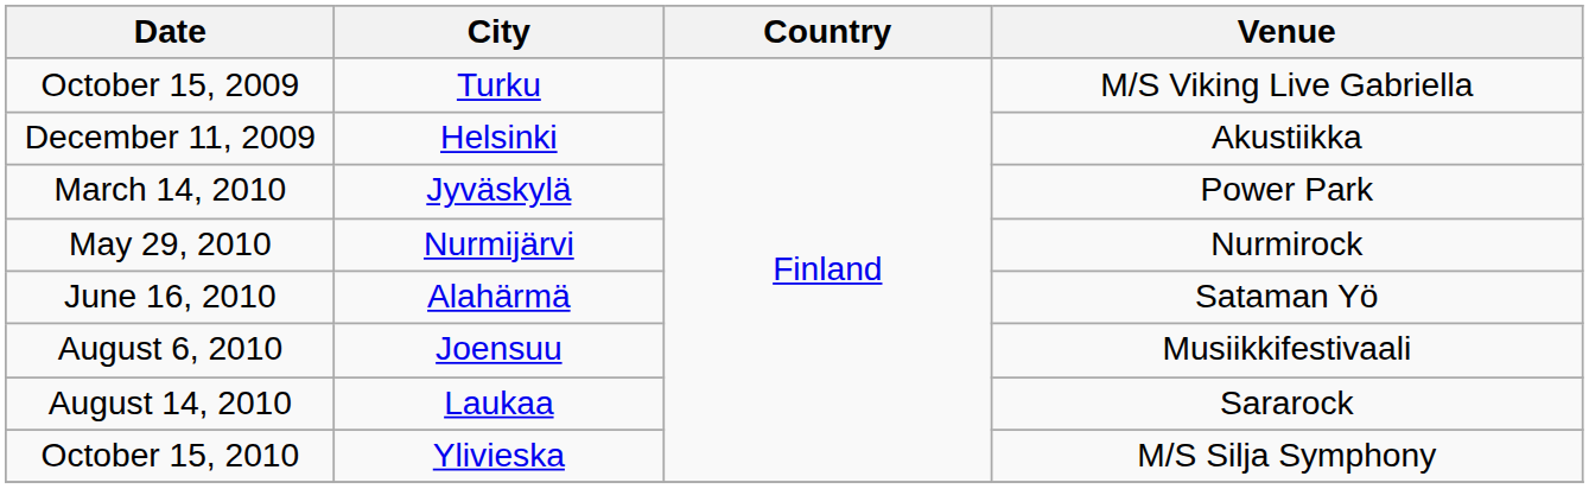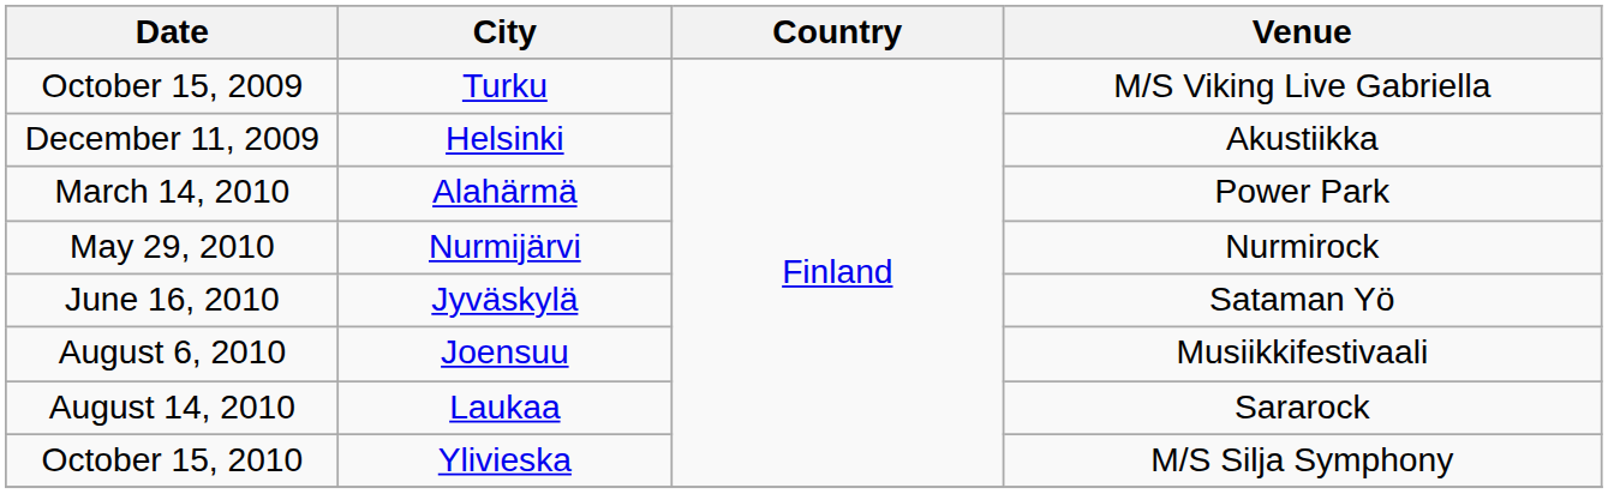March 14, 2010 | City: Jyväskylä -> Alahärmä
June 16, 2010 | City: Alahärmä -> Jyväskylä
